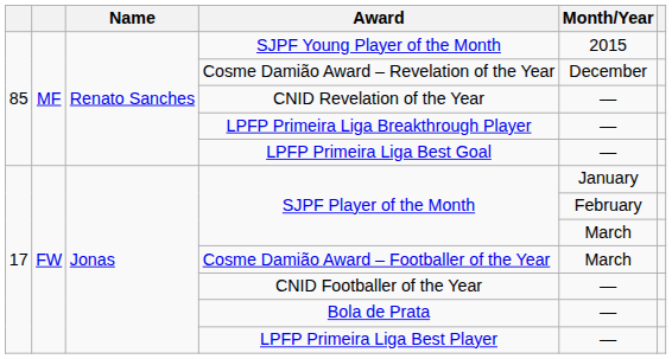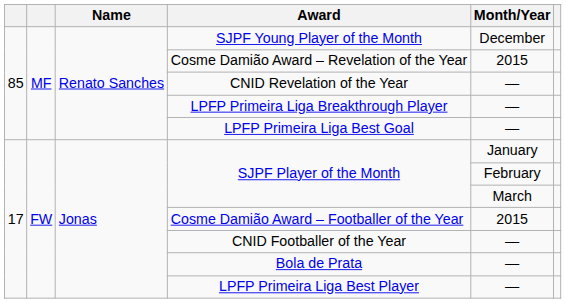SJPF Young Player of the Month | Month/Year: 2015 -> December
Cosme Damião Award – Revelation of the Year | Month/Year: December -> 2015
Cosme Damião Award – Footballer of the Year | Month/Year: March -> 2015
